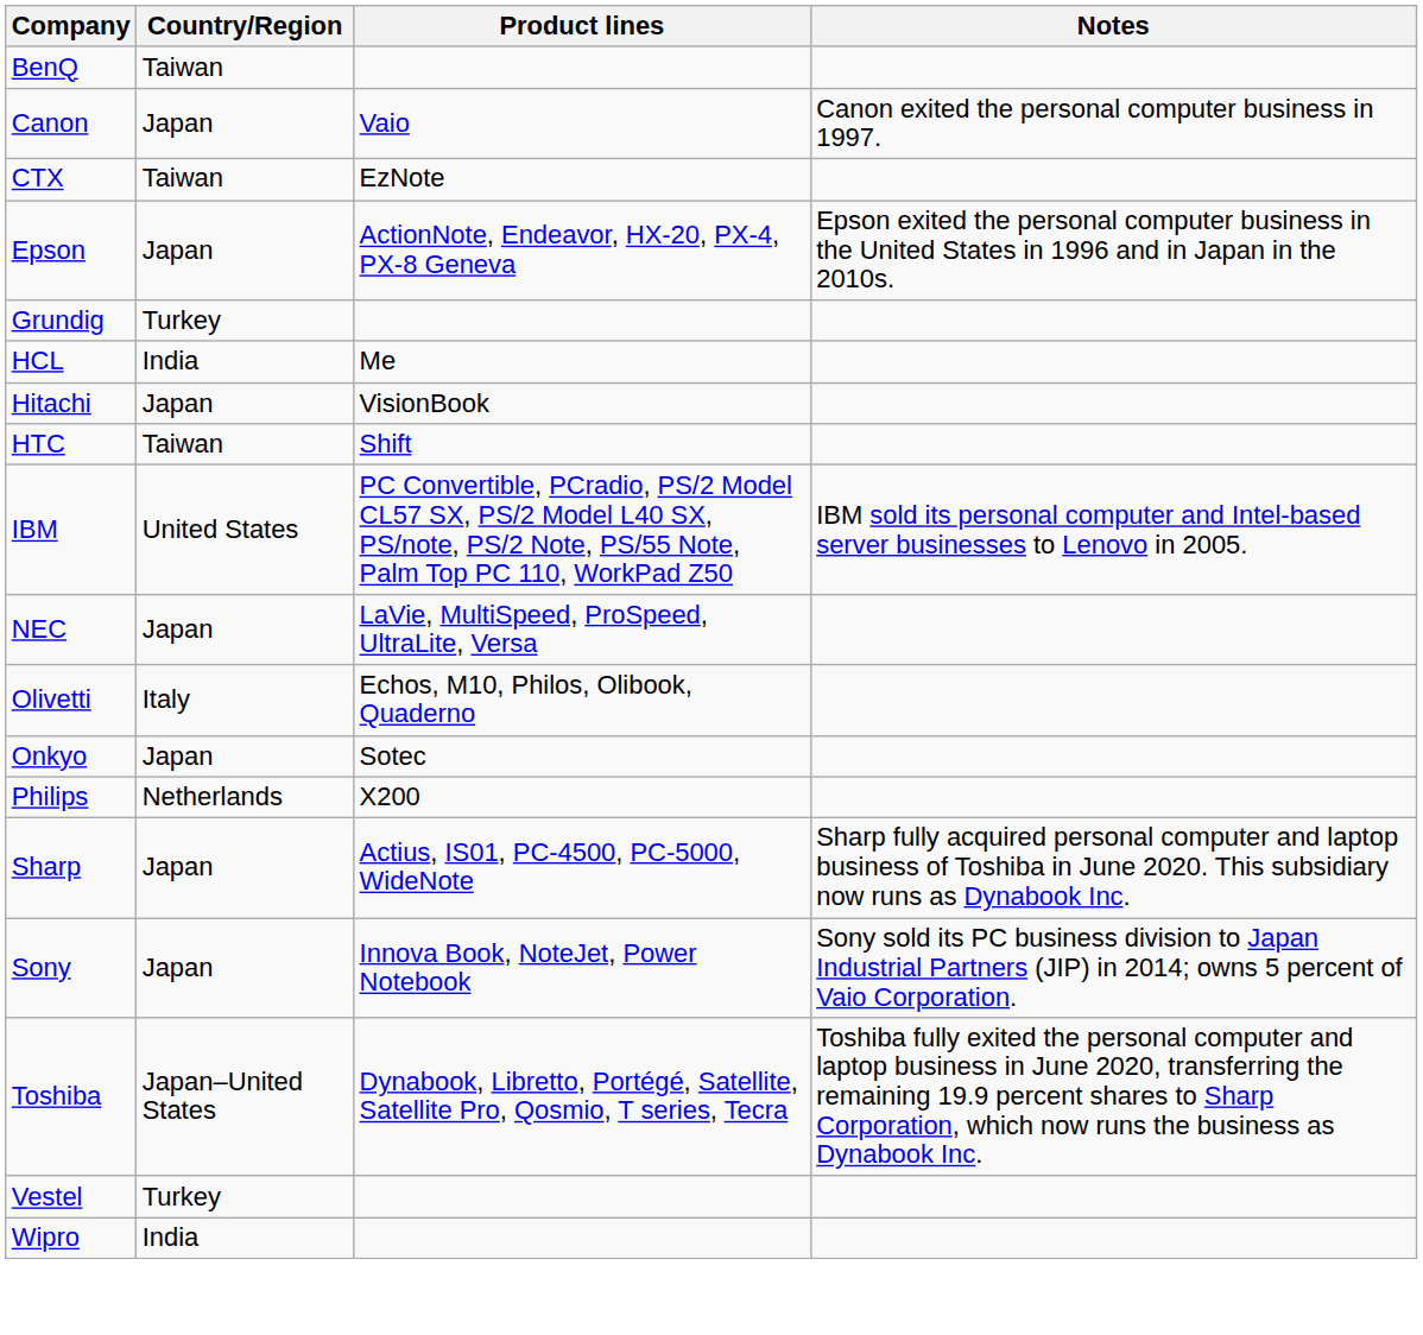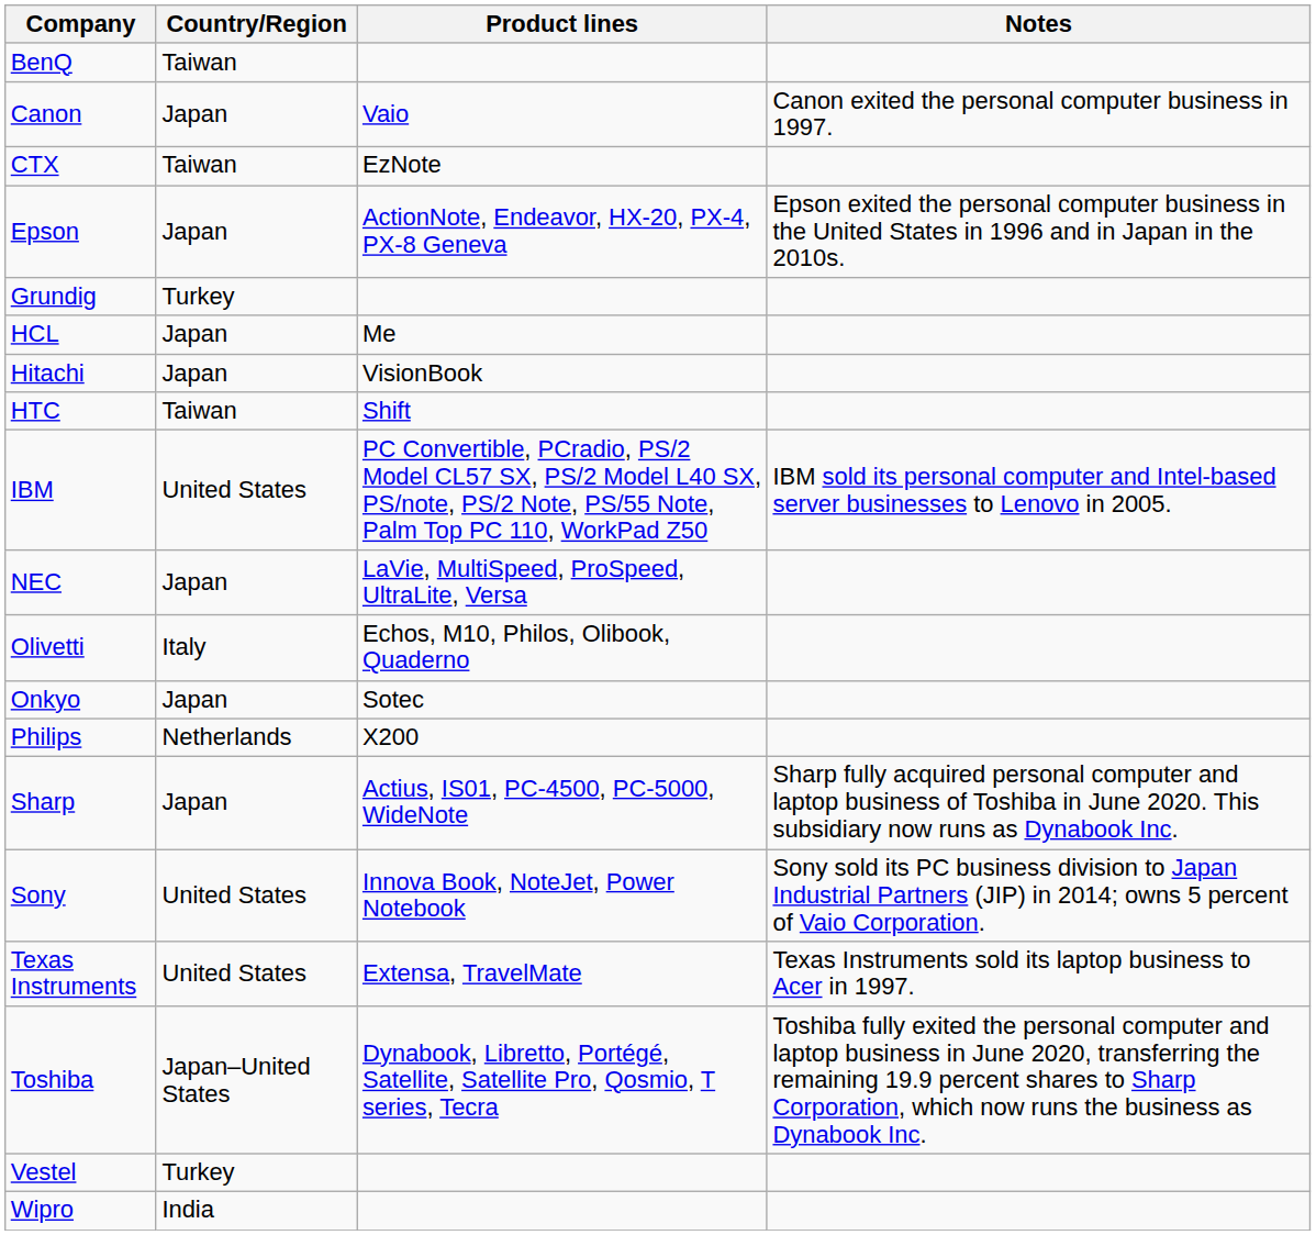HCL | Country/Region: India -> Japan
Sony | Country/Region: Japan -> United States
+ row: Texas Instruments | United States | Extensa, TravelMate | Texas Instruments sold its laptop business to Acer in 1997.
